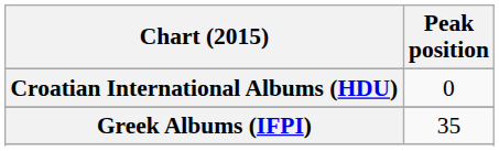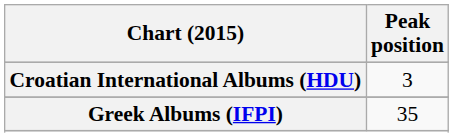Croatian International Albums (HDU) | Peak position: 0 -> 3
